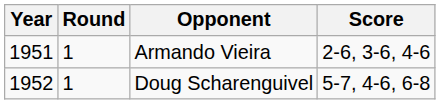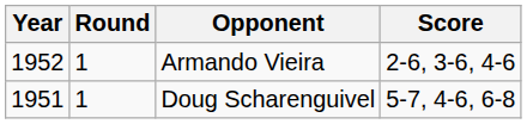Armando Vieira | Year: 1951 -> 1952
Doug Scharenguivel | Year: 1952 -> 1951
